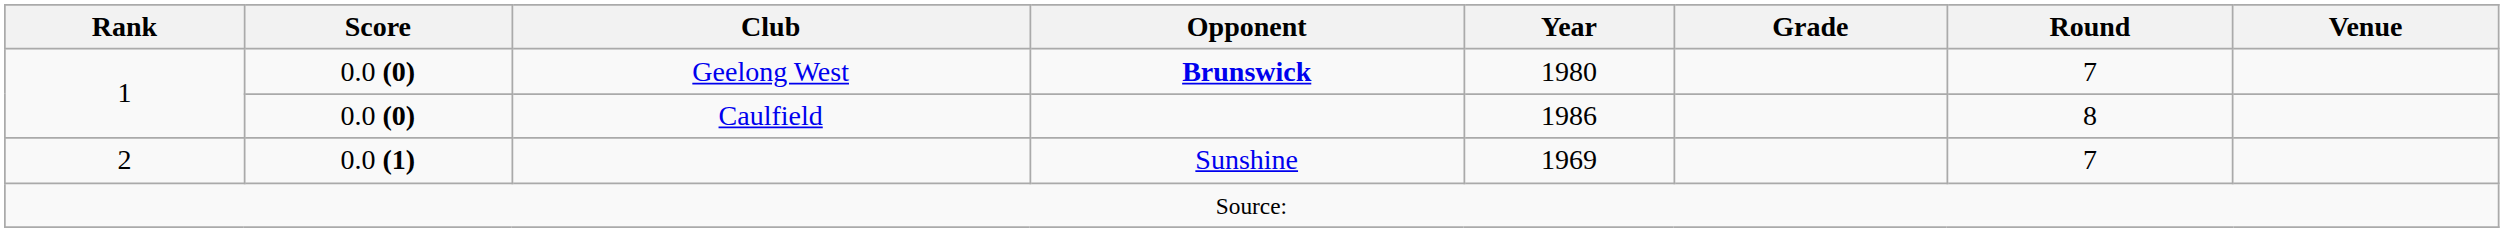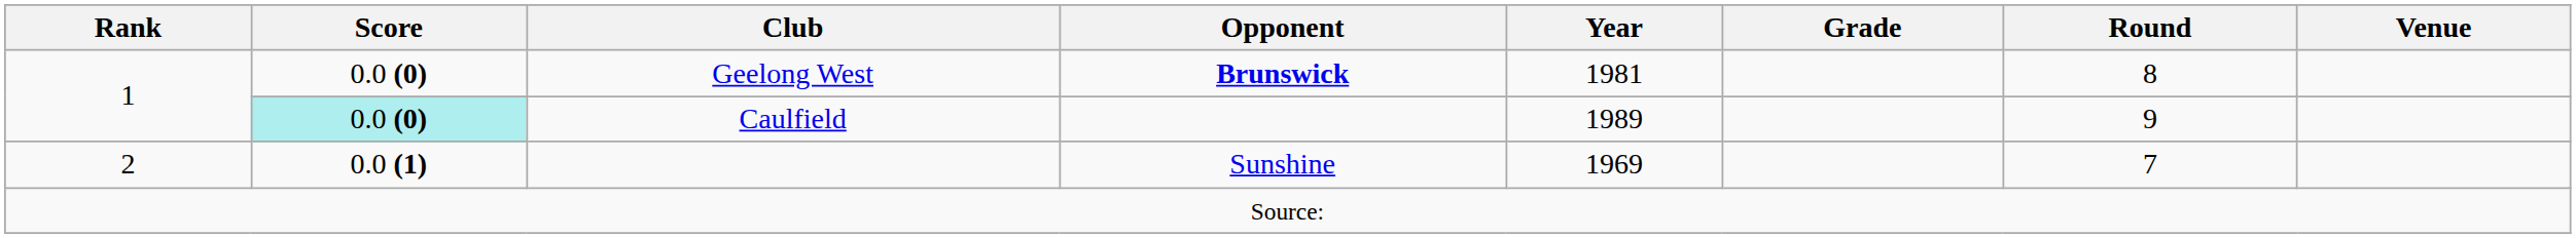Geelong West | Year: 1980 -> 1981
Geelong West | Round: 7 -> 8
Caulfield | Score: no background -> paleturquoise background
Caulfield | Year: 1986 -> 1989
Caulfield | Round: 8 -> 9
